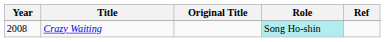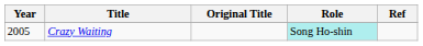Crazy Waiting | Year: 2008 -> 2005
